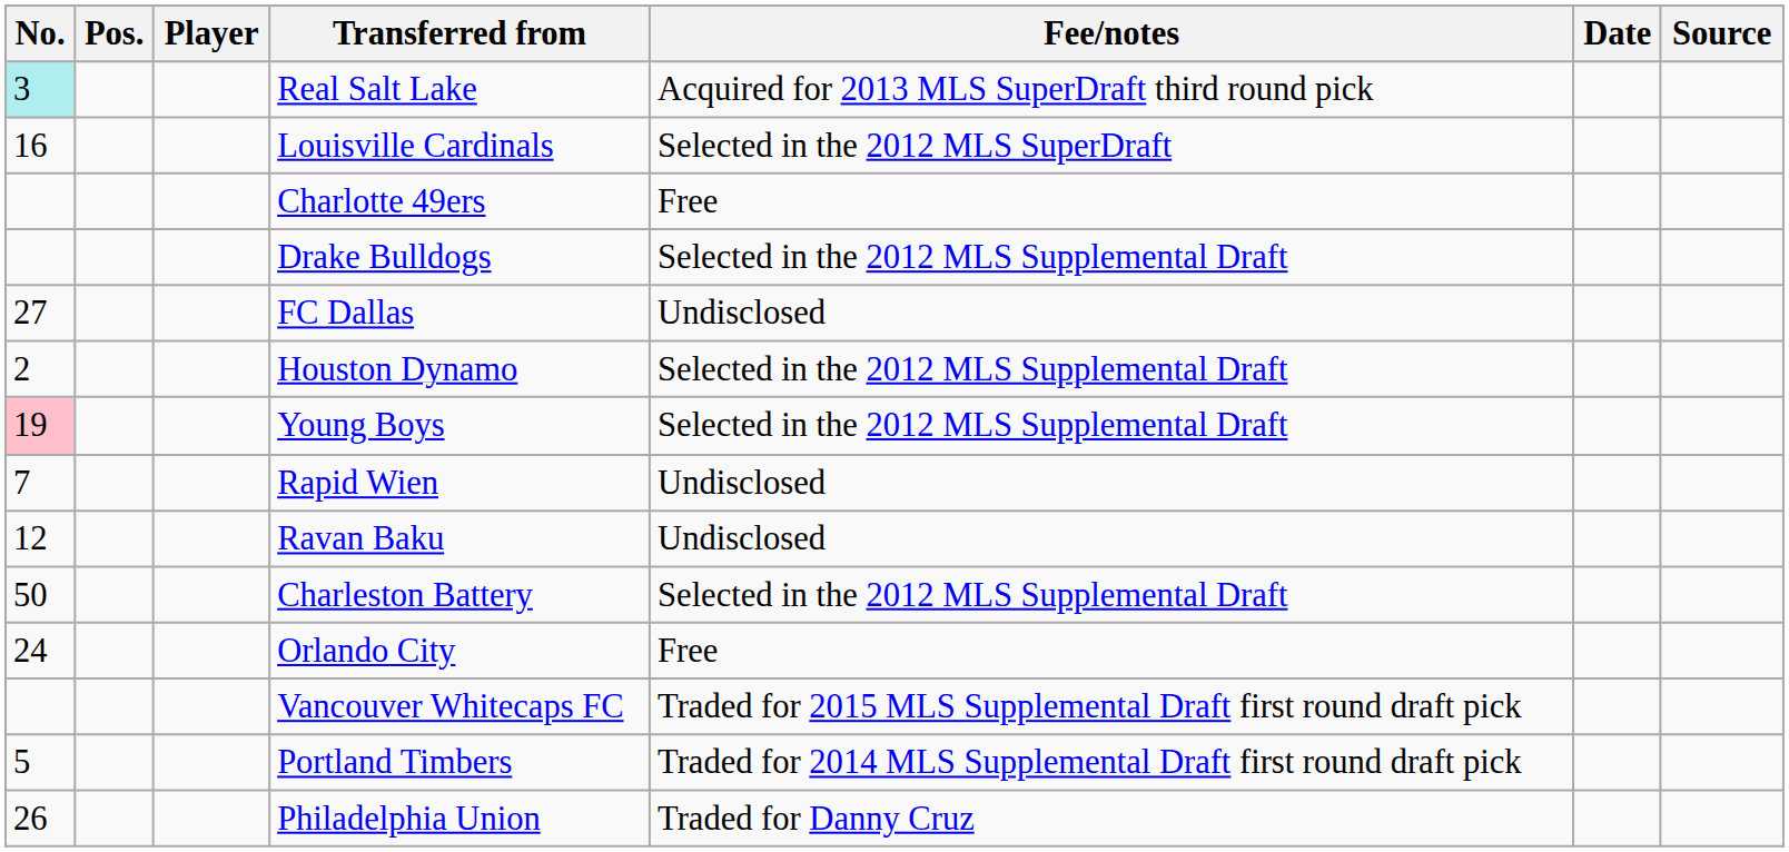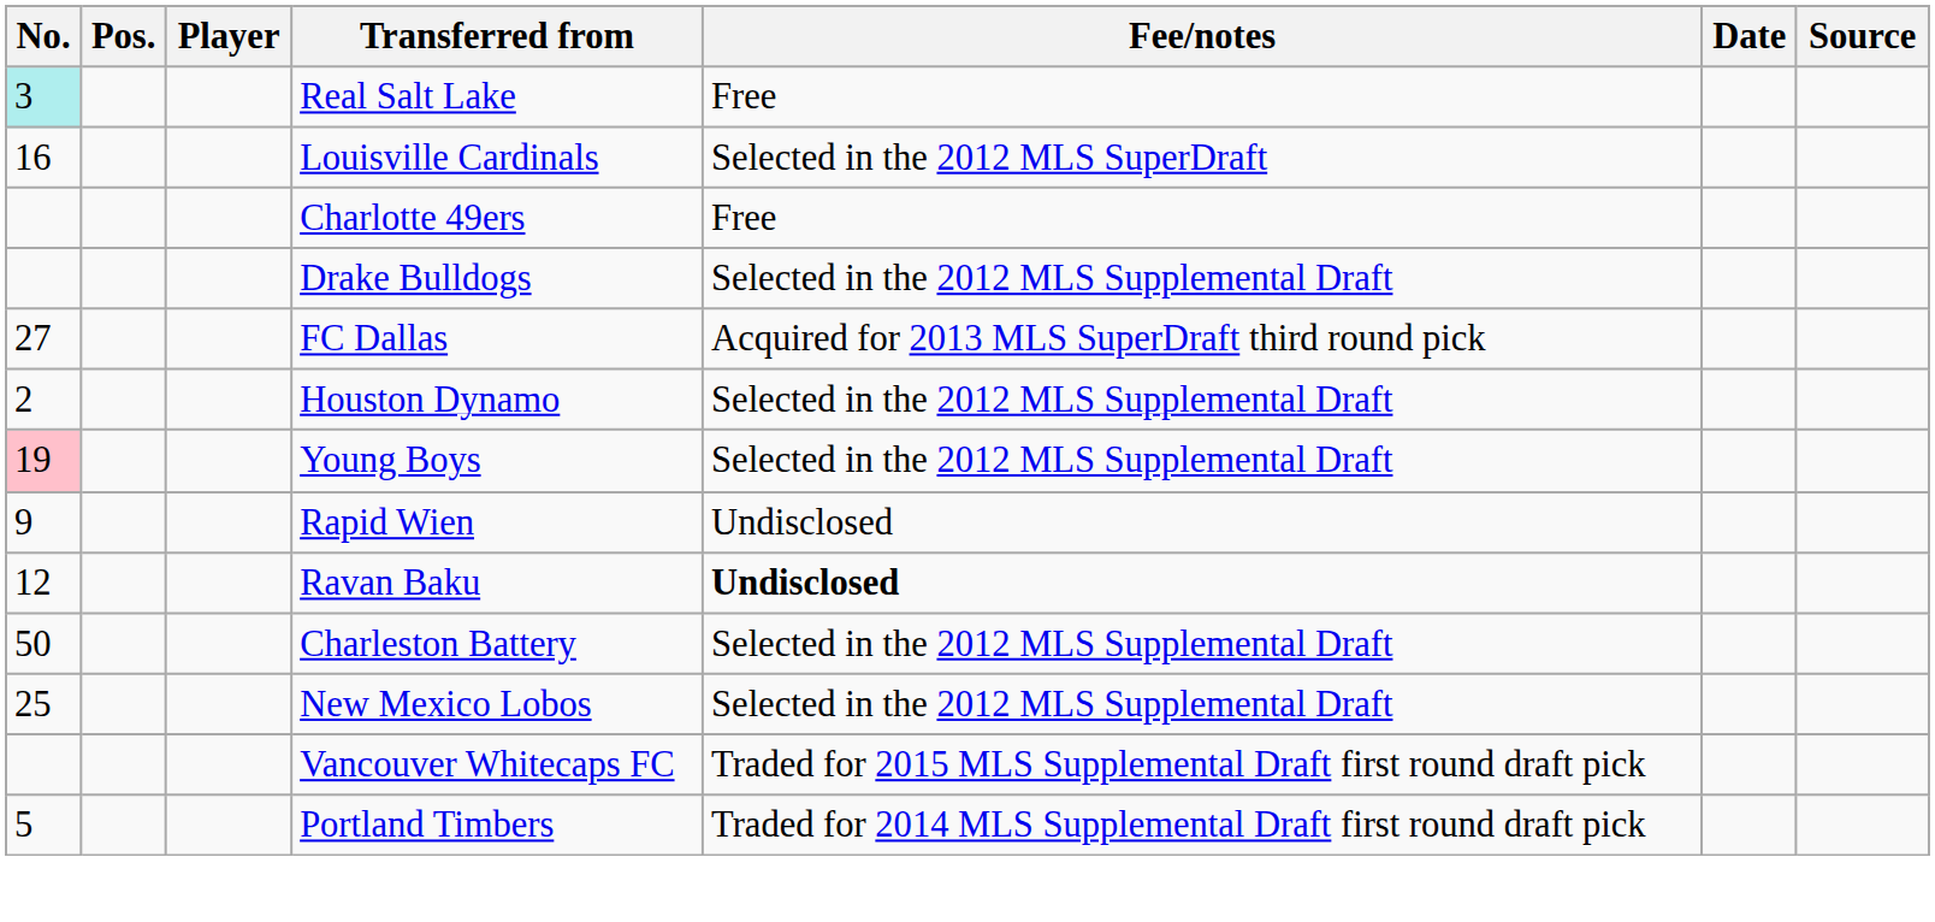Real Salt Lake | Fee/notes: Acquired for 2013 MLS SuperDraft third round pick -> Free
FC Dallas | Fee/notes: Undisclosed -> Acquired for 2013 MLS SuperDraft third round pick
Rapid Wien | No.: 7 -> 9
Ravan Baku | Fee/notes: normal -> bold
+ row: 25 | New Mexico Lobos | Selected in the 2012 MLS Supplemental Draft
- row: 24 | Orlando City | Free
- row: 26 | Philadelphia Union | Traded for Danny Cruz
